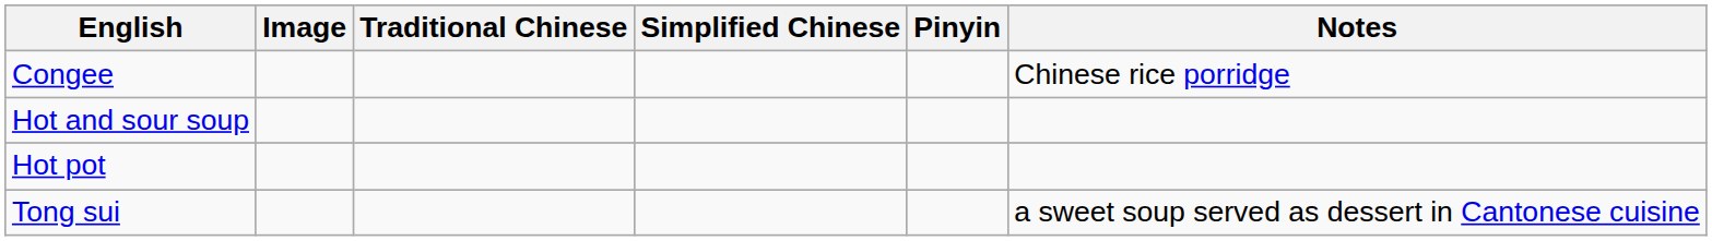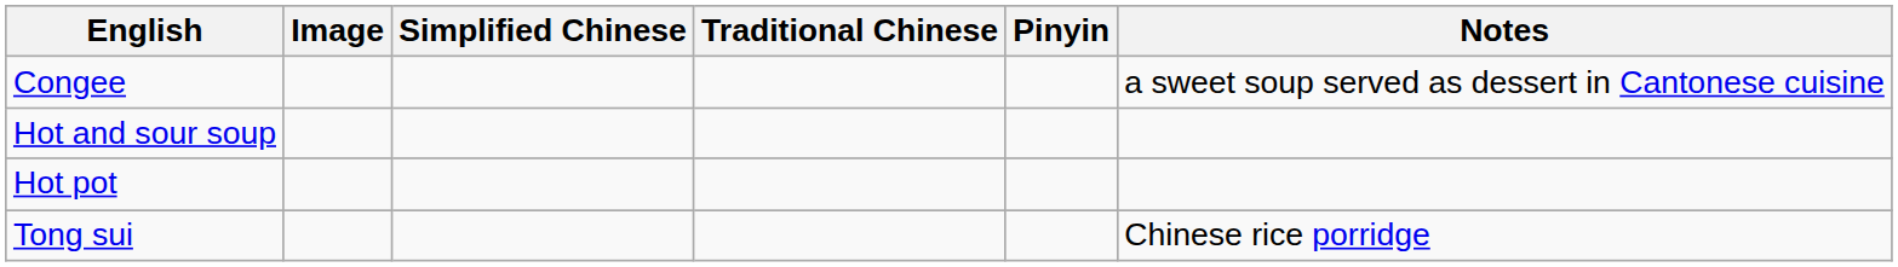columns swapped: Traditional Chinese <-> Simplified Chinese
Congee | Notes: Chinese rice porridge -> a sweet soup served as dessert in Cantonese cuisine
Tong sui | Notes: a sweet soup served as dessert in Cantonese cuisine -> Chinese rice porridge
